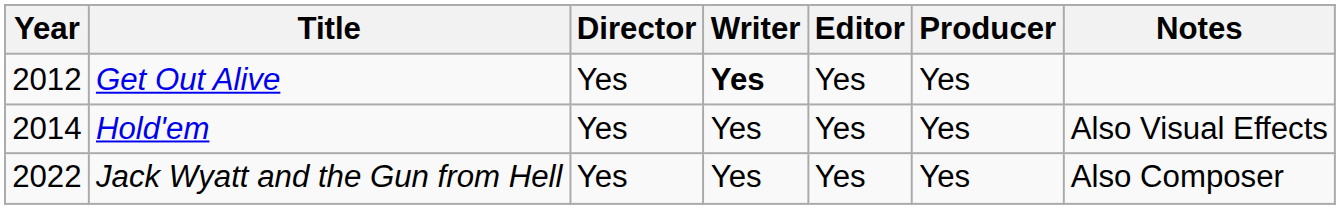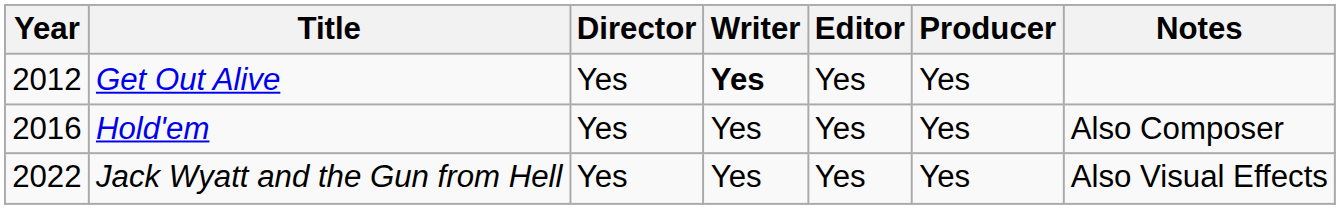Hold'em | Year: 2014 -> 2016
Hold'em | Notes: Also Visual Effects -> Also Composer
Jack Wyatt and the Gun from Hell | Notes: Also Composer -> Also Visual Effects
